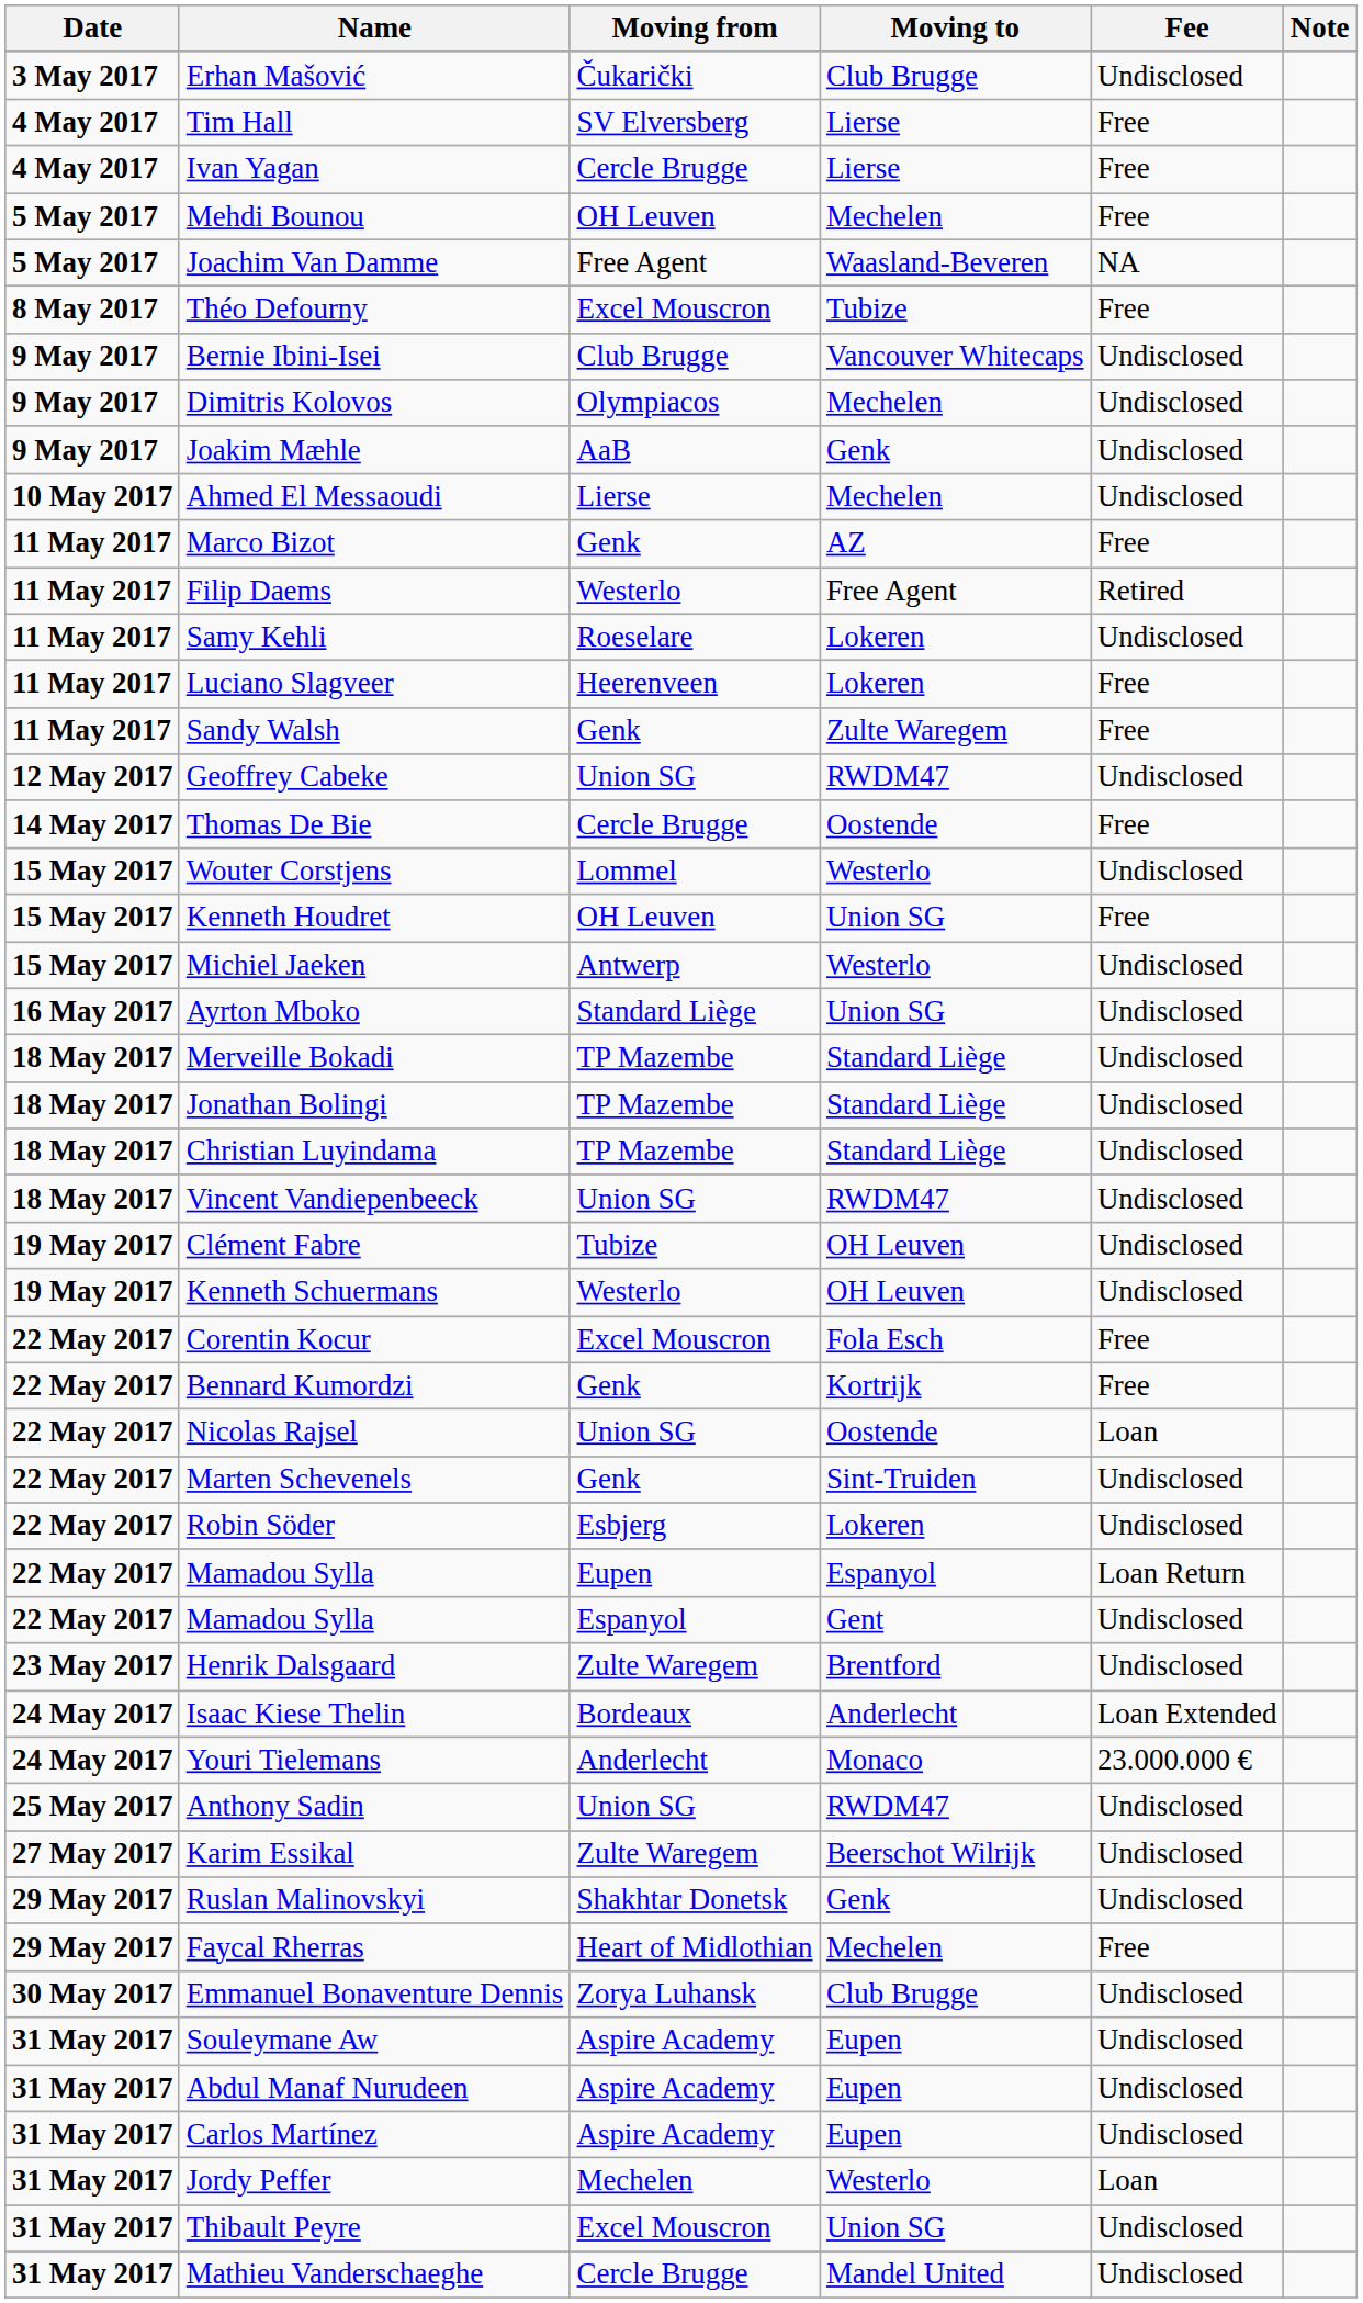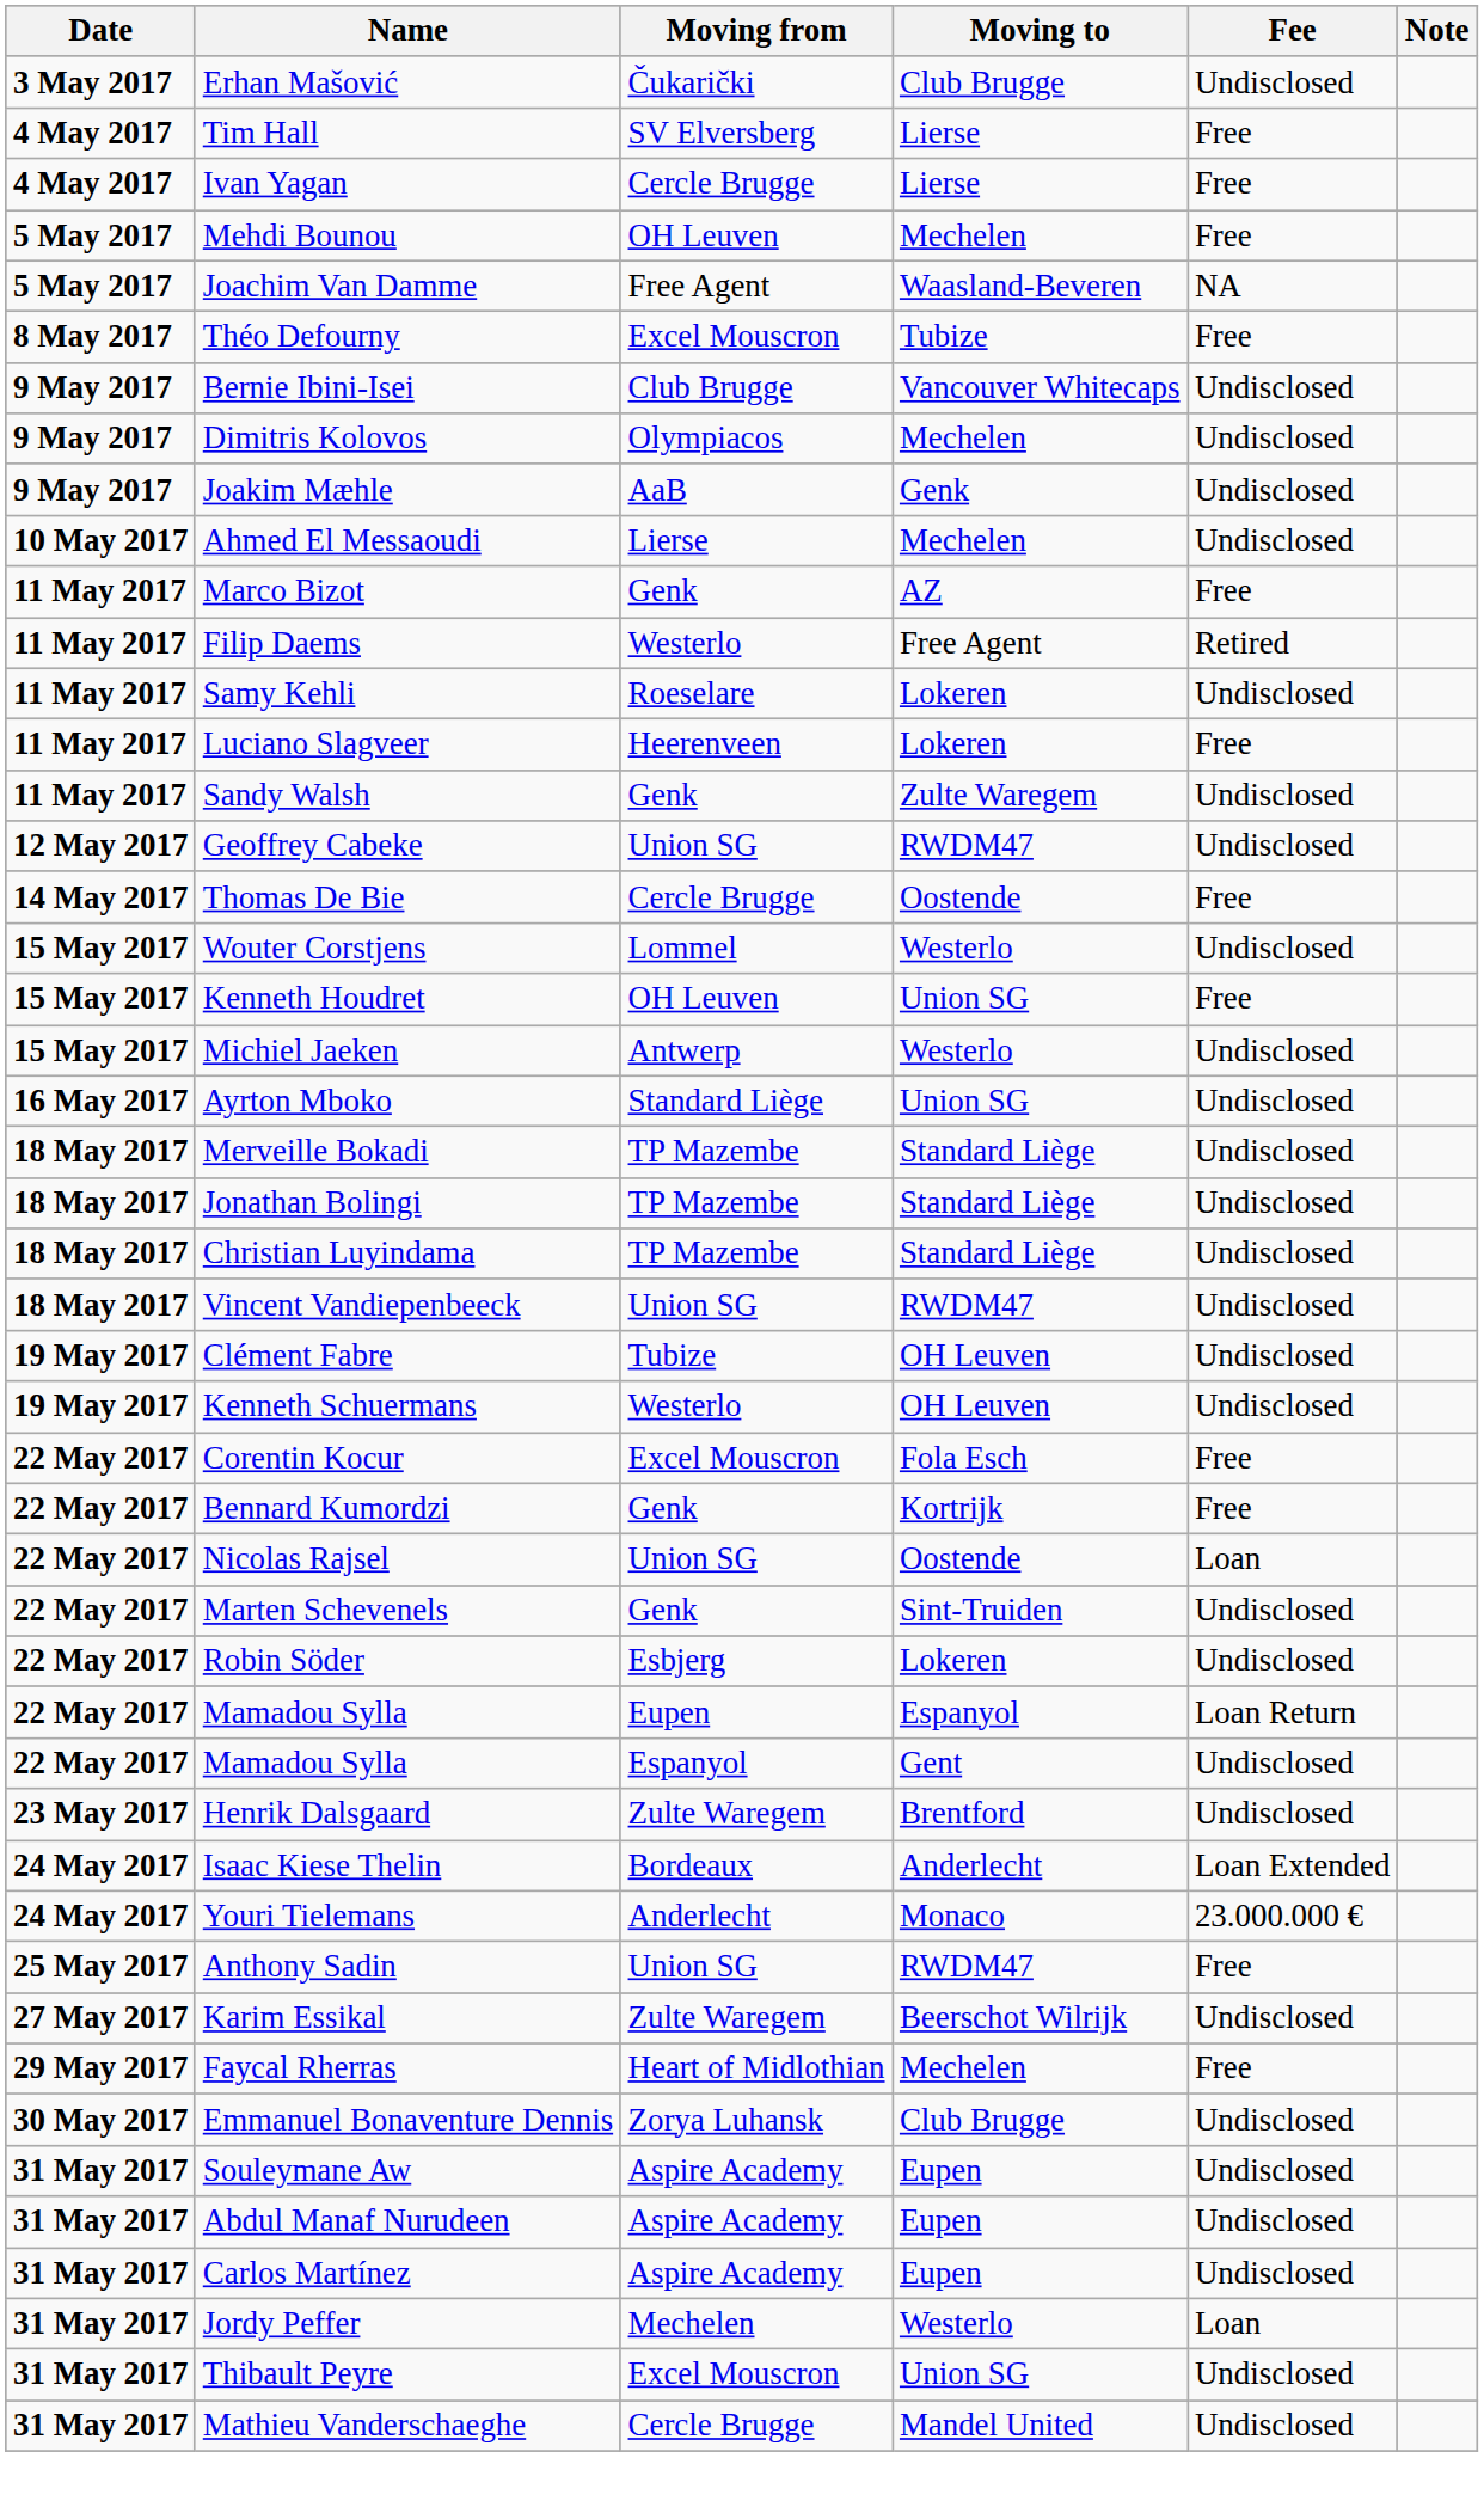Sandy Walsh | Fee: Free -> Undisclosed
Anthony Sadin | Fee: Undisclosed -> Free
- row: 29 May 2017 | Ruslan Malinovskyi | Shakhtar Donetsk | Genk | Undisclosed
